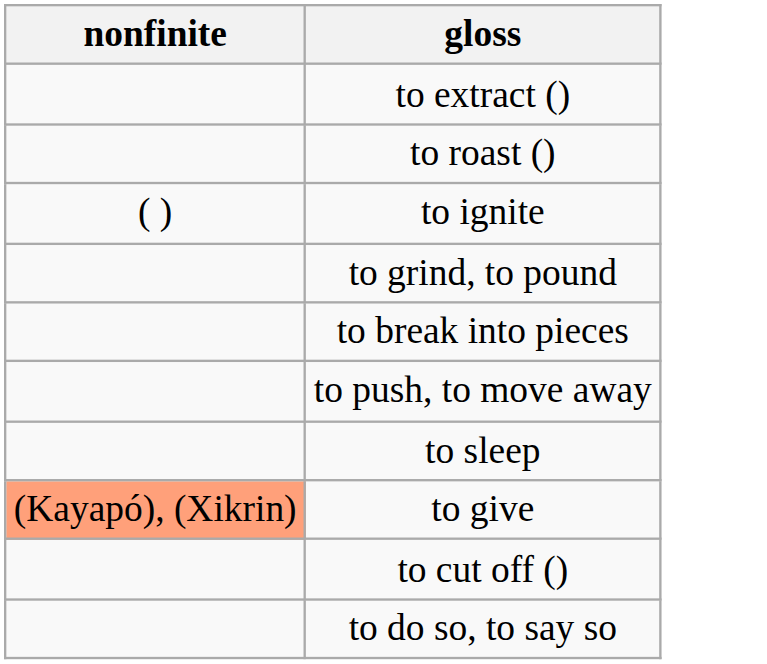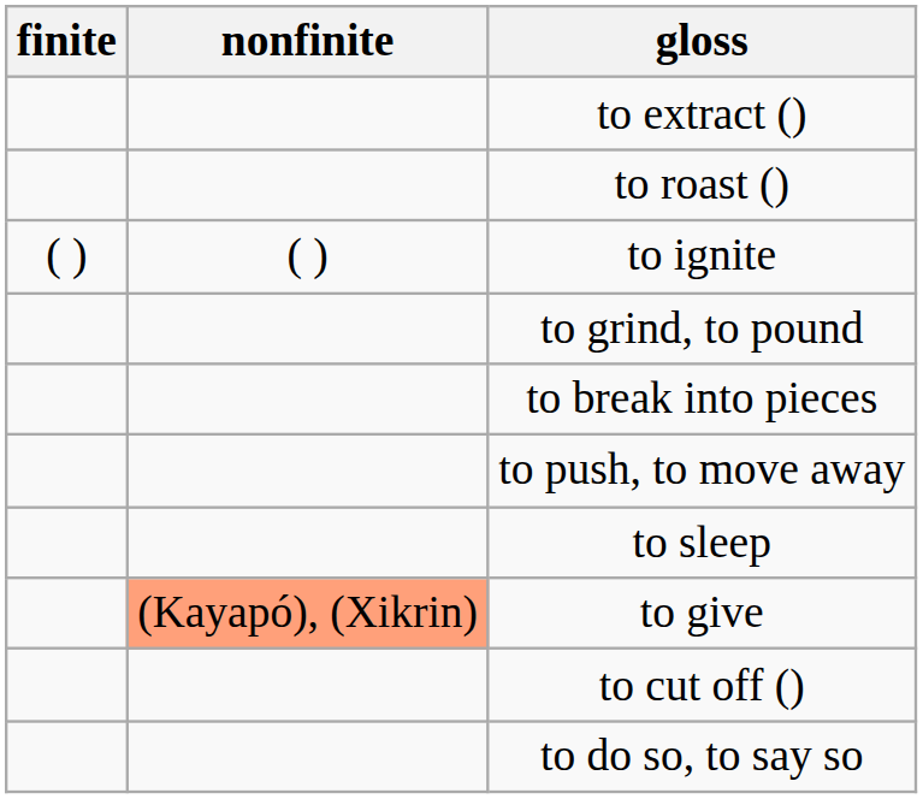+ column: finite | ( )
